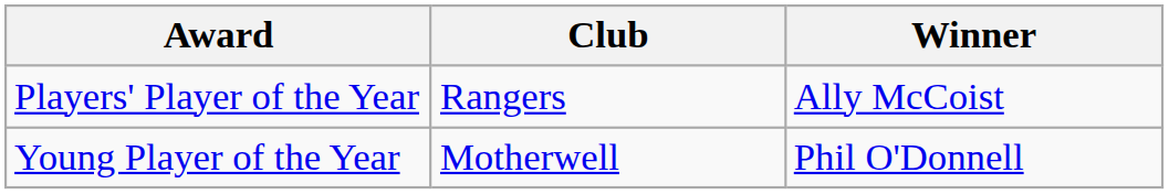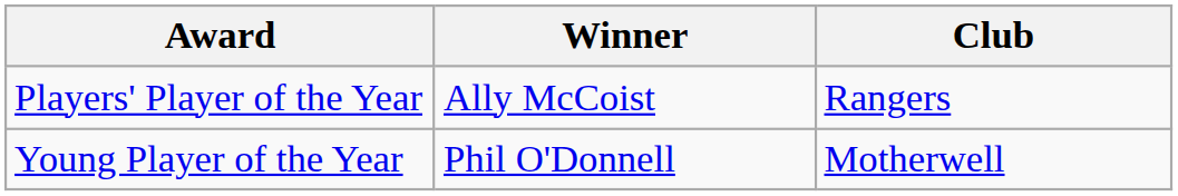columns swapped: Winner <-> Club
